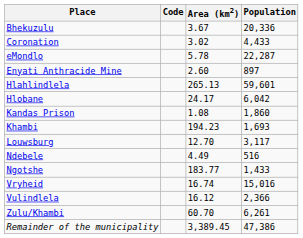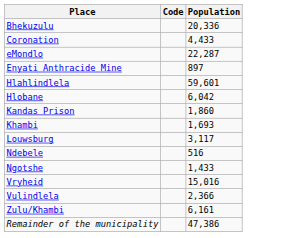- column: Area (km2) | 3.67 | 3.02 | 5.78 | 2.60 | 265.13 | 24.17 | 1.08 | 194.23 | 12.70 | 4.49 | 183.77 | 16.74 | 16.12 | 60.70 | 3,389.45
Zulu/Khambi | Population: 6,261 -> 6,161
